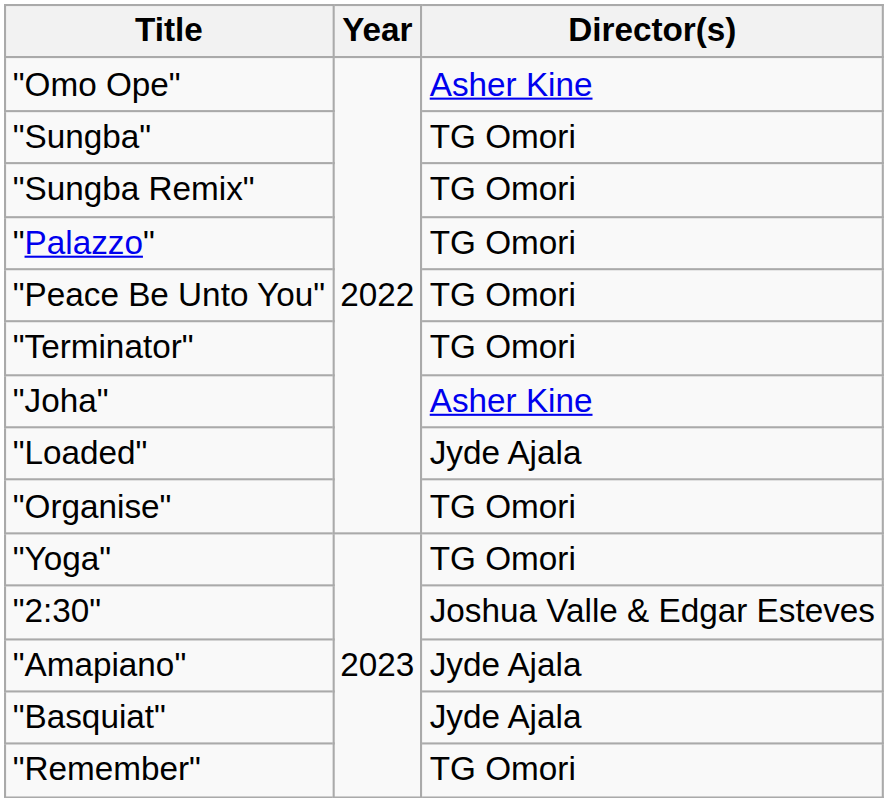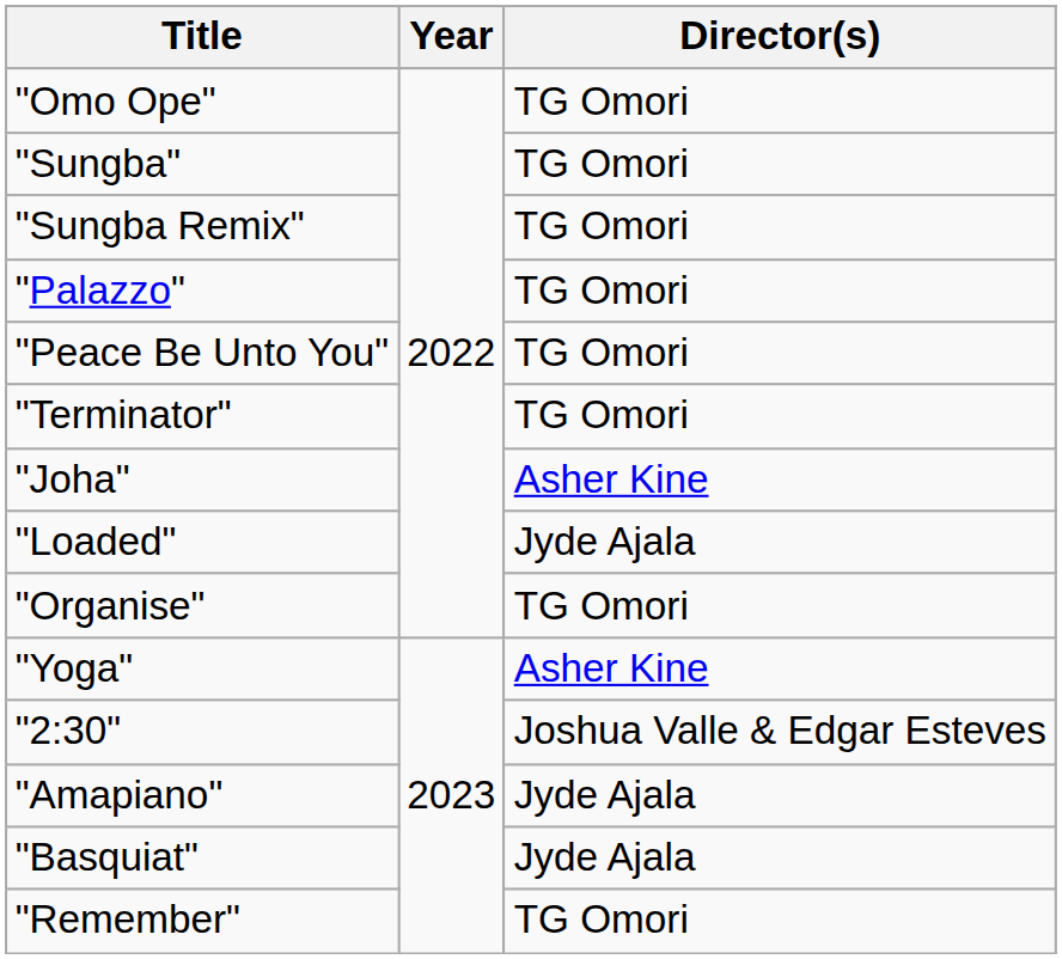"Omo Ope" | Director(s): Asher Kine -> TG Omori
"Yoga" | Director(s): TG Omori -> Asher Kine
